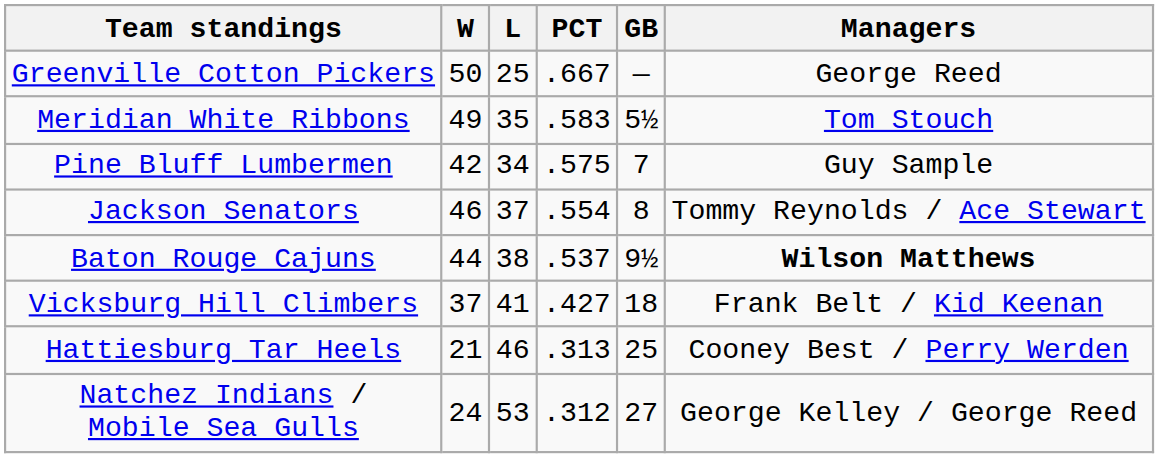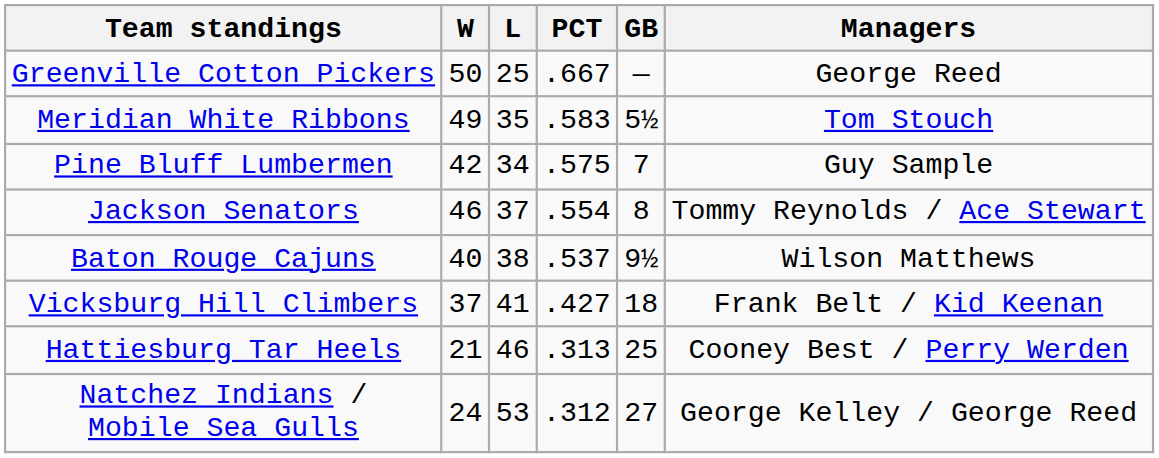Baton Rouge Cajuns | W: 44 -> 40
Baton Rouge Cajuns | Managers: bold -> normal
